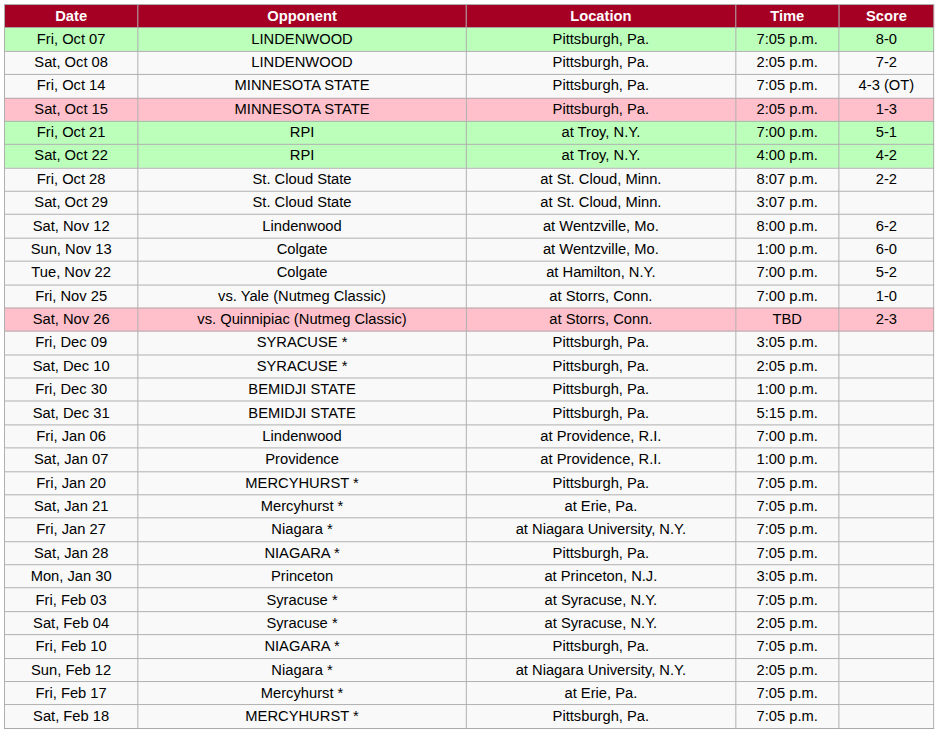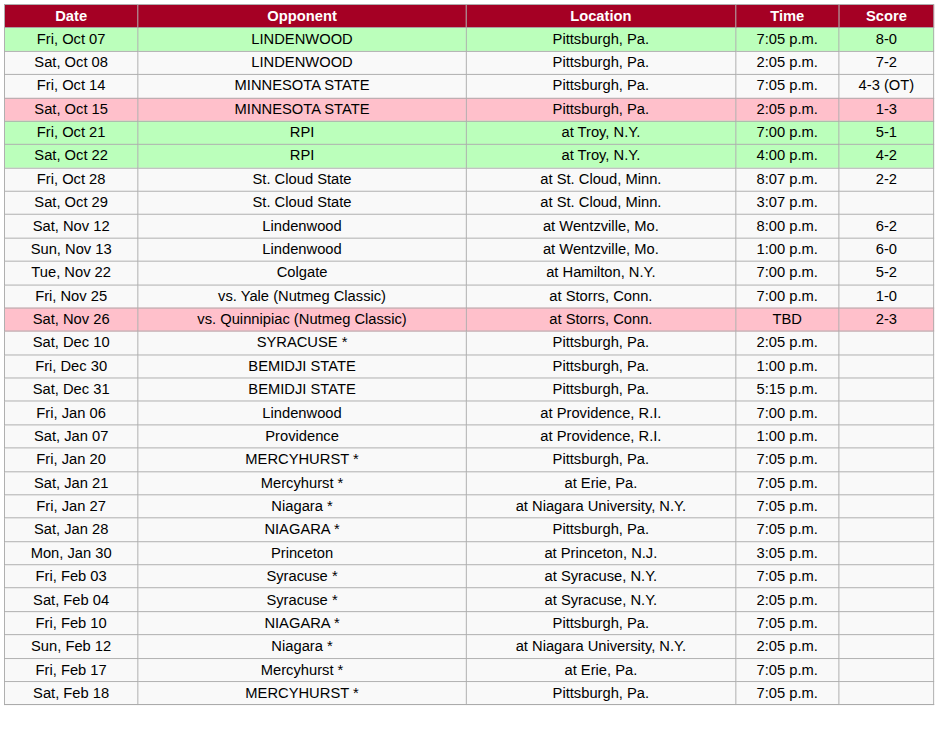Sun, Nov 13 | Opponent: Colgate -> Lindenwood
- row: Fri, Dec 09 | SYRACUSE * | Pittsburgh, Pa. | 3:05 p.m.
